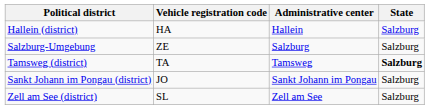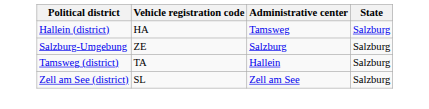Hallein (district) | Administrative center: Hallein -> Tamsweg
Tamsweg (district) | Administrative center: Tamsweg -> Hallein
Tamsweg (district) | State: bold -> normal
- row: Sankt Johann im Pongau (district) | JO | Sankt Johann im Pongau | Salzburg
